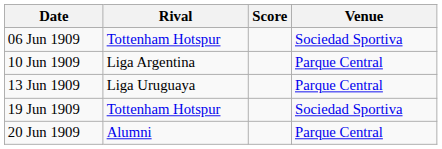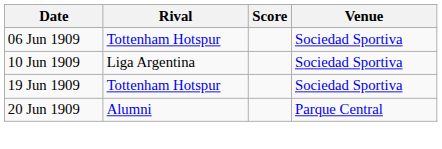10 Jun 1909 | Venue: Parque Central -> Sociedad Sportiva
- row: 13 Jun 1909 | Liga Uruguaya | Parque Central
